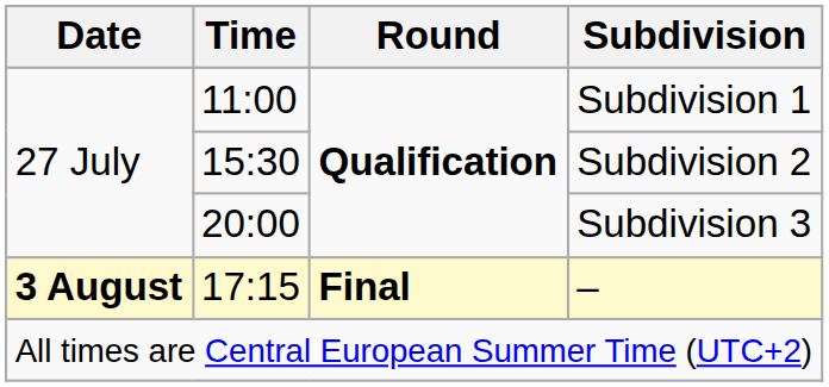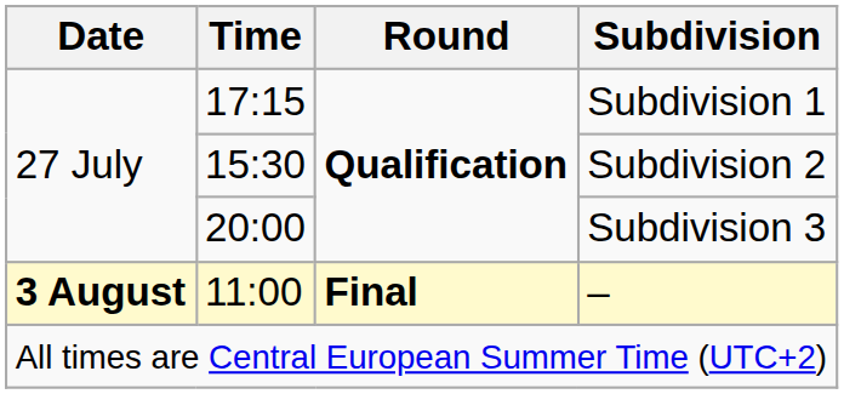Subdivision 1 | Time: 11:00 -> 17:15
– | Time: 17:15 -> 11:00
